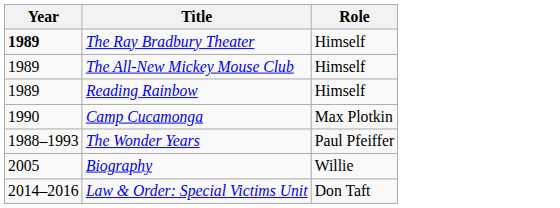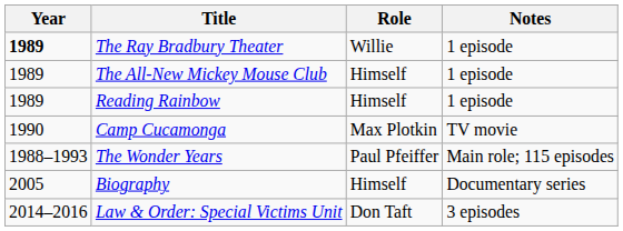+ column: Notes | 1 episode | 1 episode | 1 episode | TV movie | Main role; 115 episodes | Documentary series | 3 episodes
The Ray Bradbury Theater | Role: Himself -> Willie
Biography | Role: Willie -> Himself
